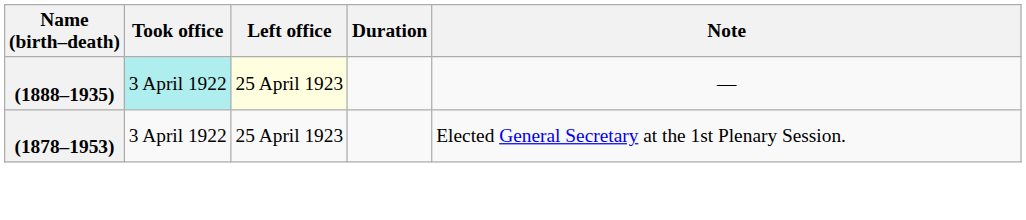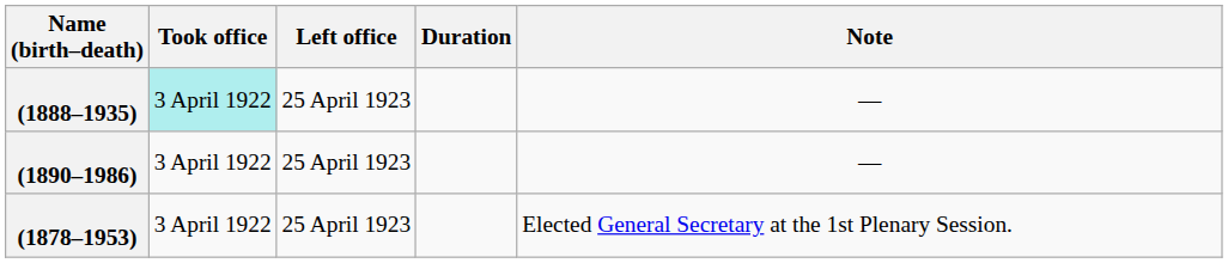(1888–1935) | Left office: lightyellow background -> no background
+ row: (1890–1986) | 3 April 1922 | 25 April 1923 | —
